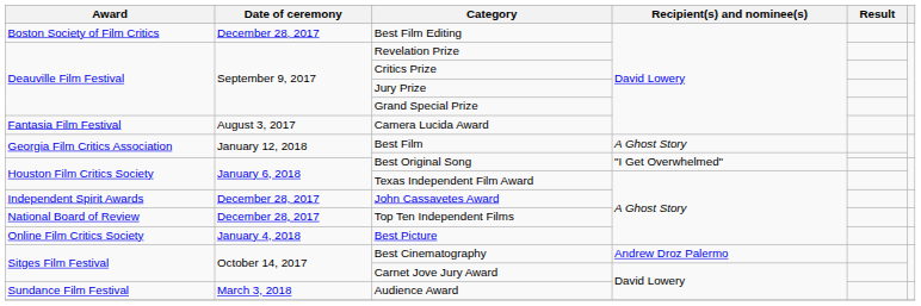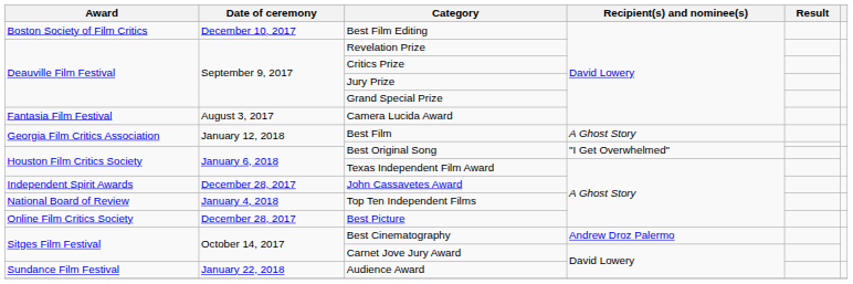Best Film Editing | Date of ceremony: December 28, 2017 -> December 10, 2017
Top Ten Independent Films | Date of ceremony: December 28, 2017 -> January 4, 2018
Best Picture | Date of ceremony: January 4, 2018 -> December 28, 2017
Audience Award | Date of ceremony: March 3, 2018 -> January 22, 2018
